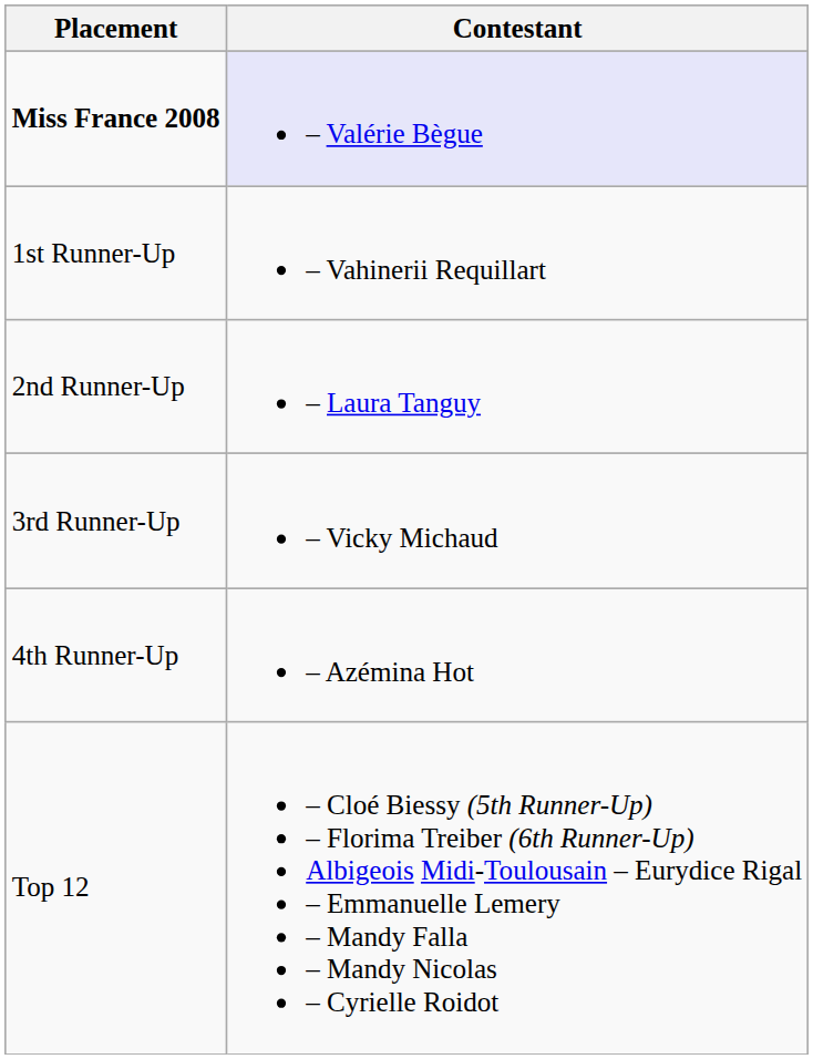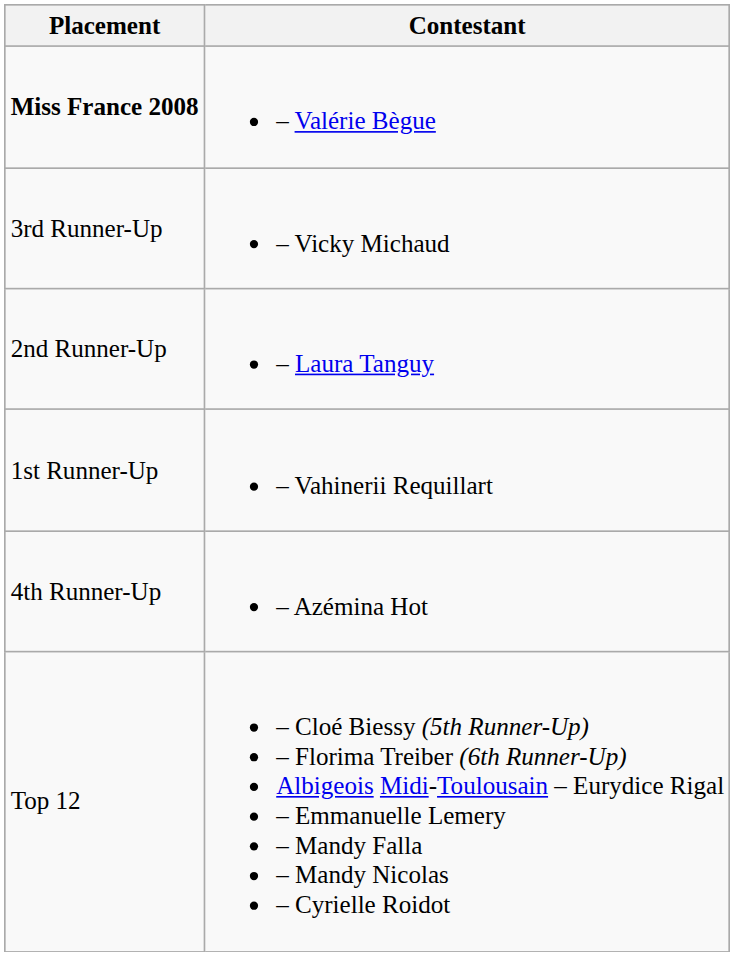Miss France 2008 | Contestant: lavender background -> no background
rows swapped: 1st Runner-Up <-> 3rd Runner-Up
